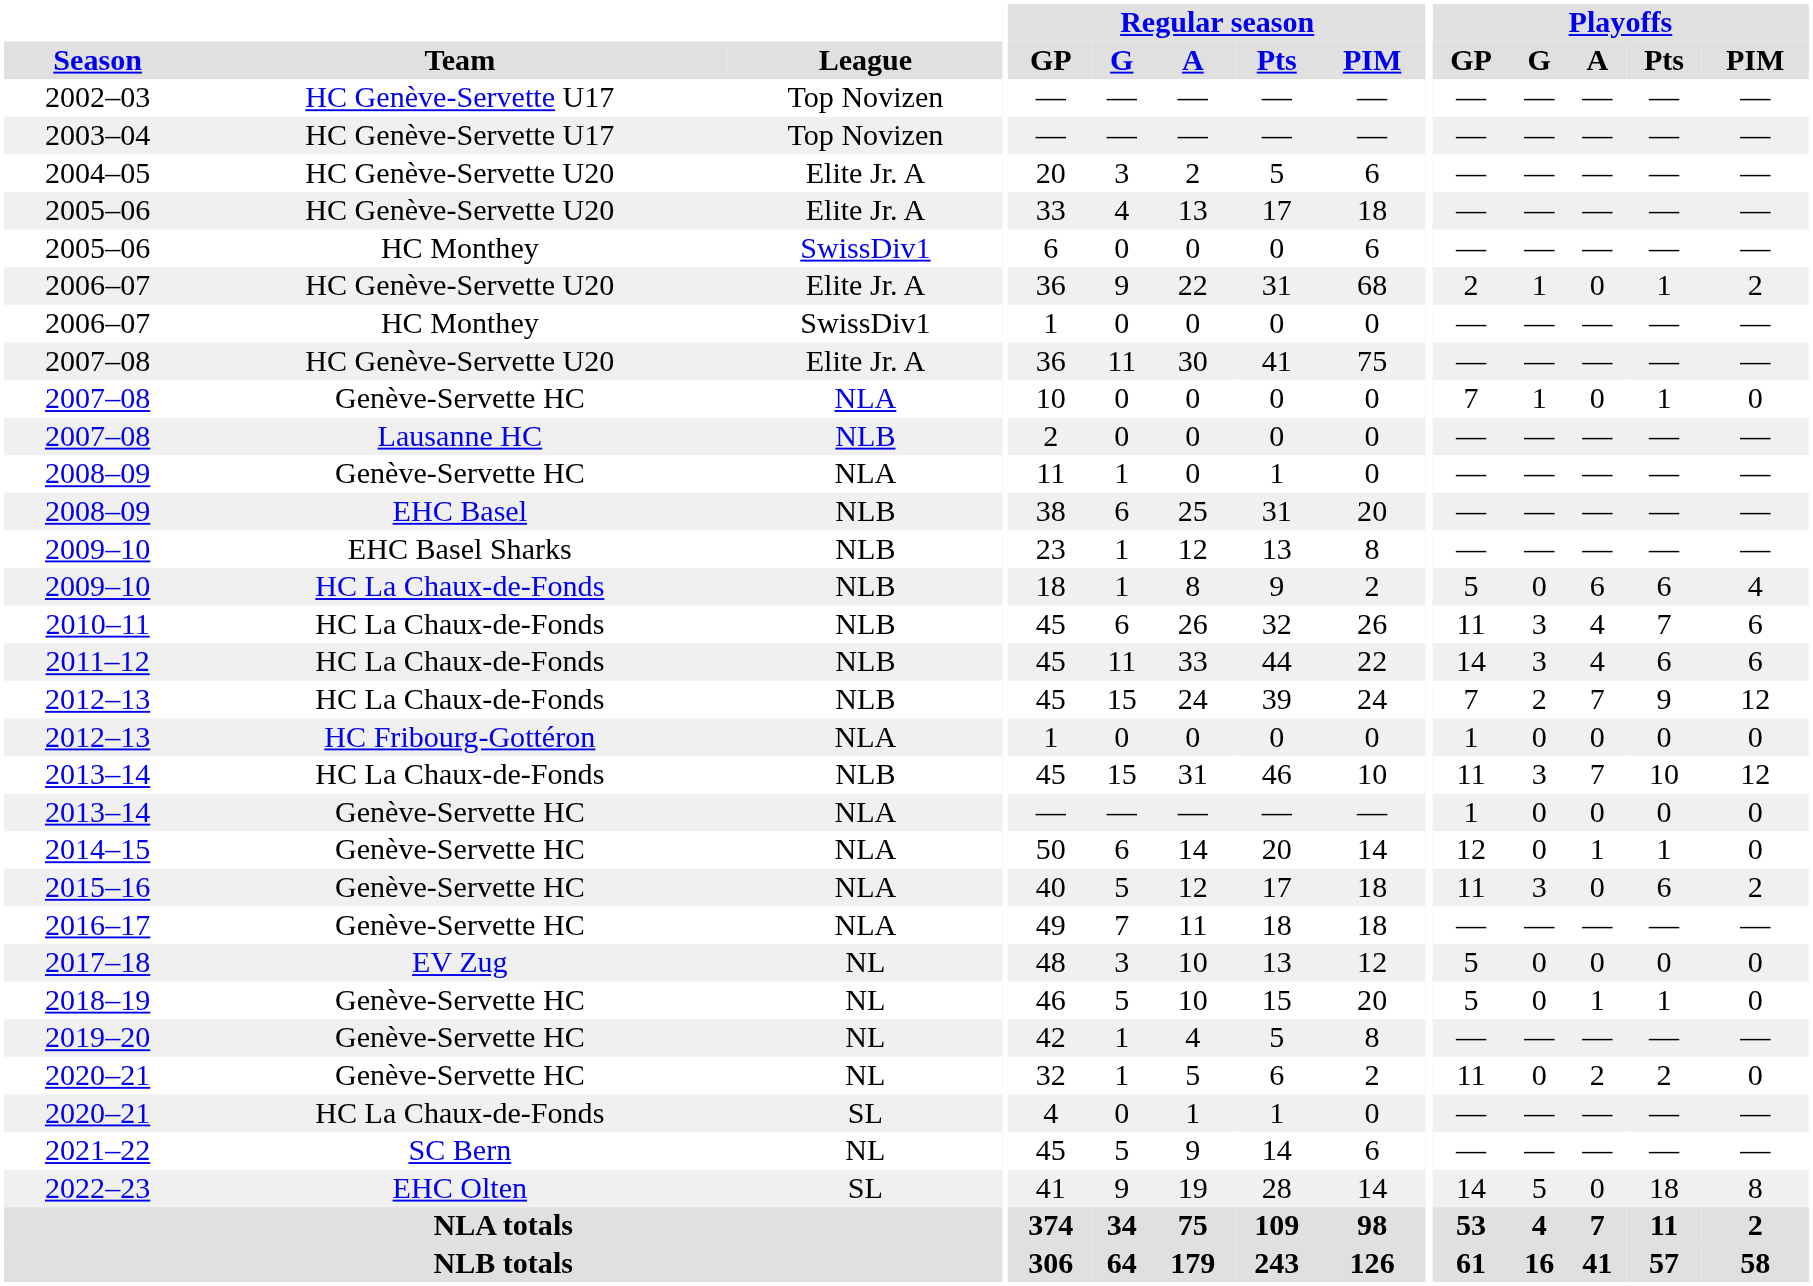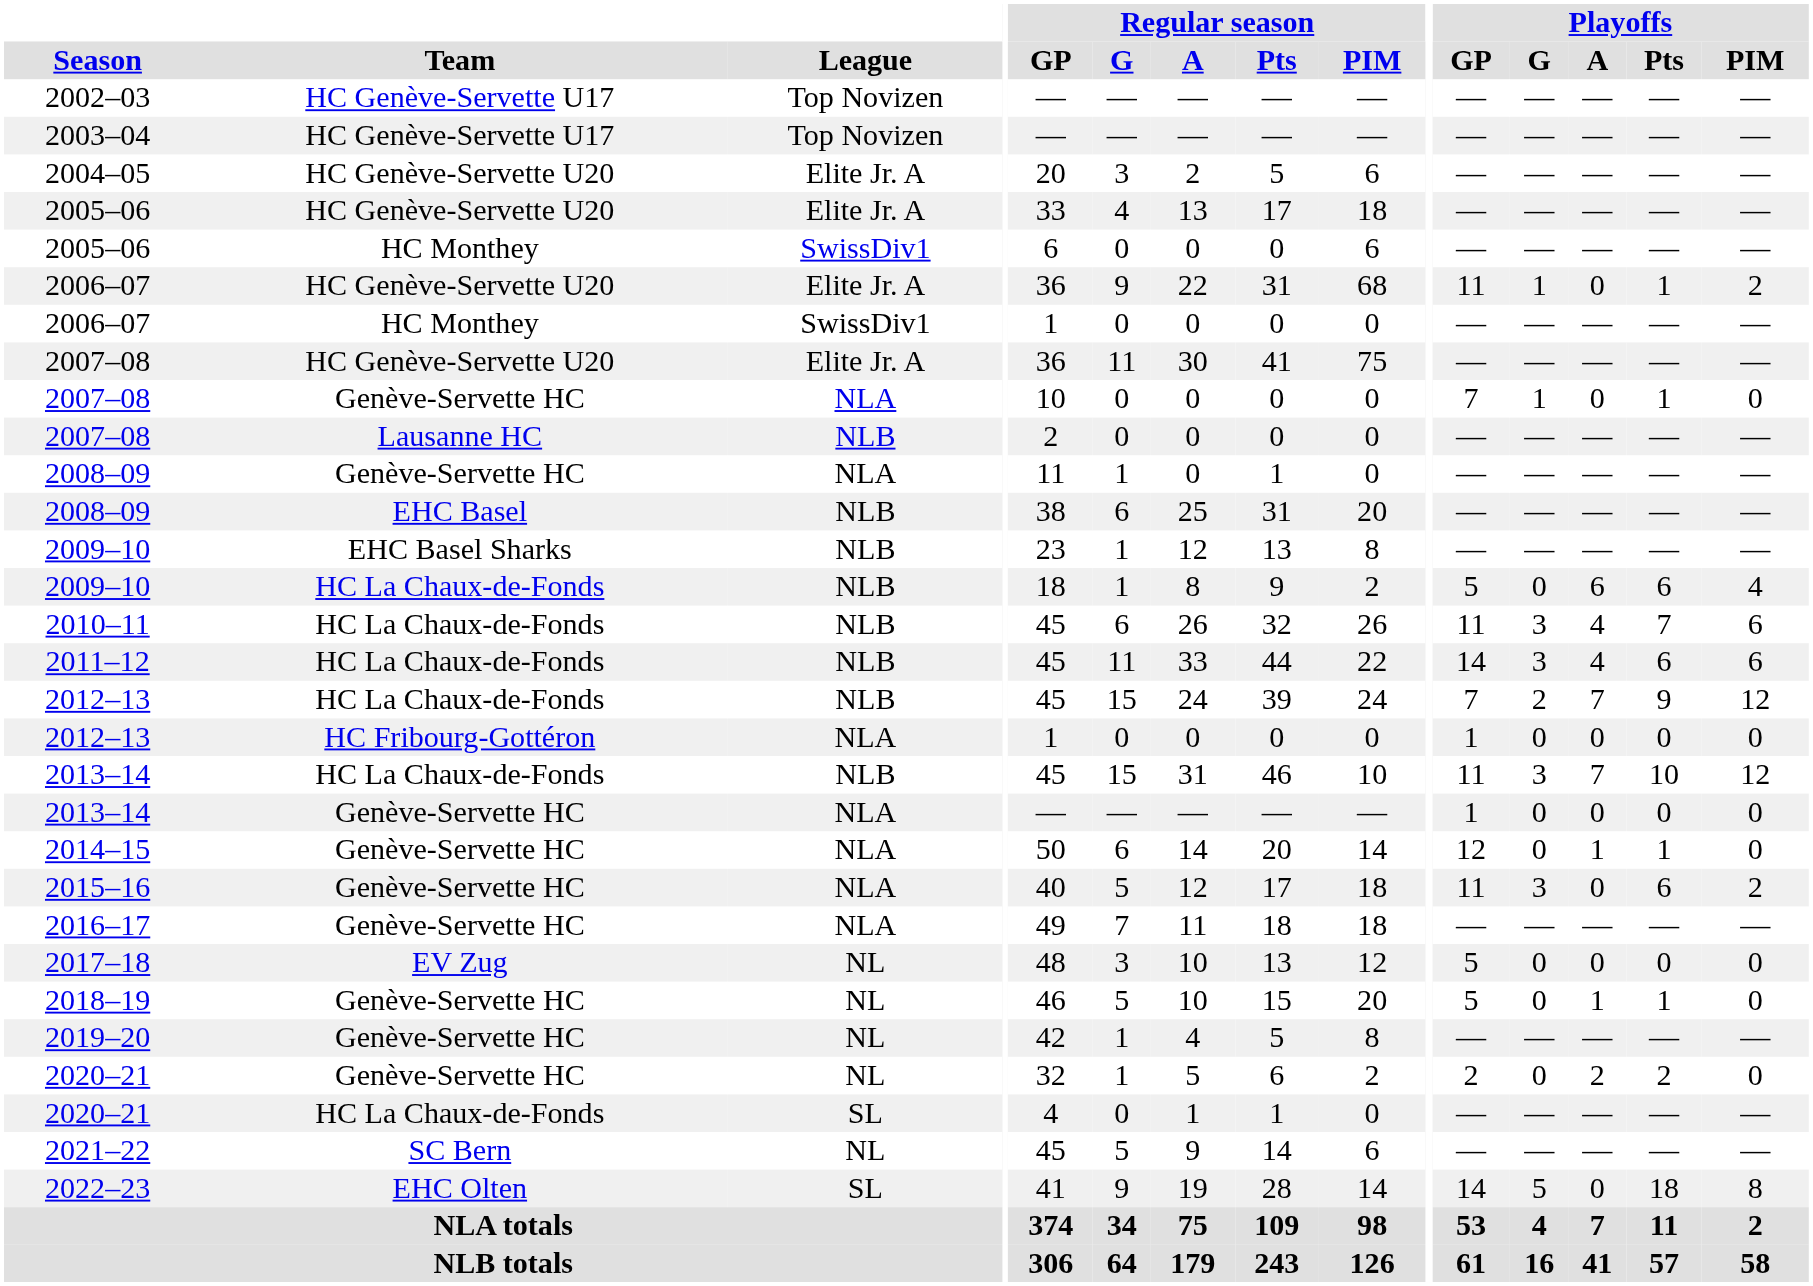2006–07 / HC Genève-Servette U20 | Playoffs / GP: 2 -> 11
2020–21 / Genève-Servette HC | Playoffs / GP: 11 -> 2
